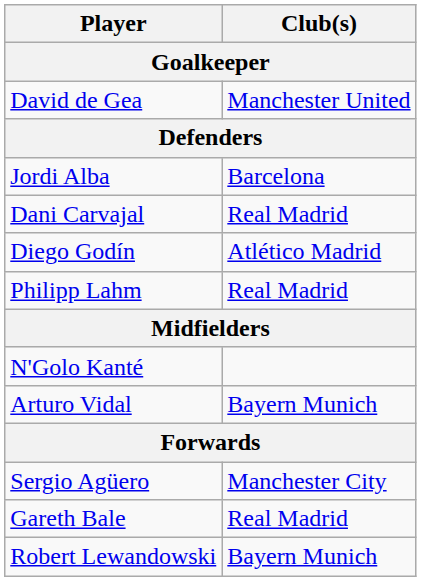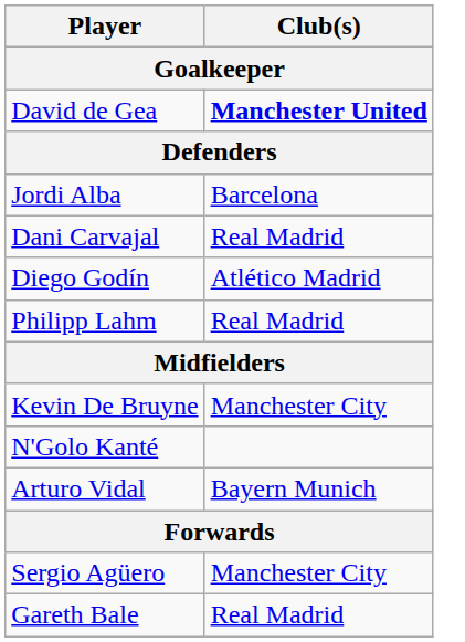David de Gea | Club(s): normal -> bold
+ row: Kevin De Bruyne | Manchester City
- row: Robert Lewandowski | Bayern Munich
